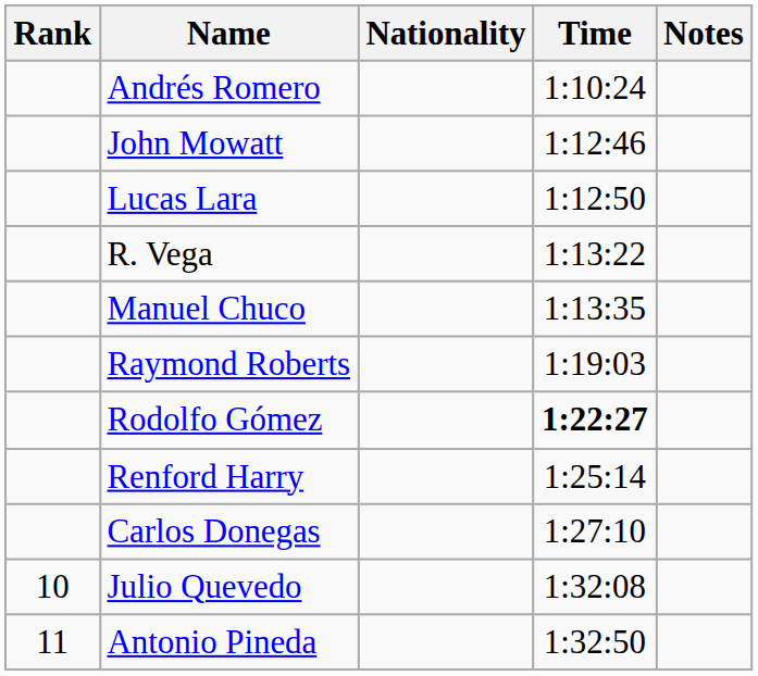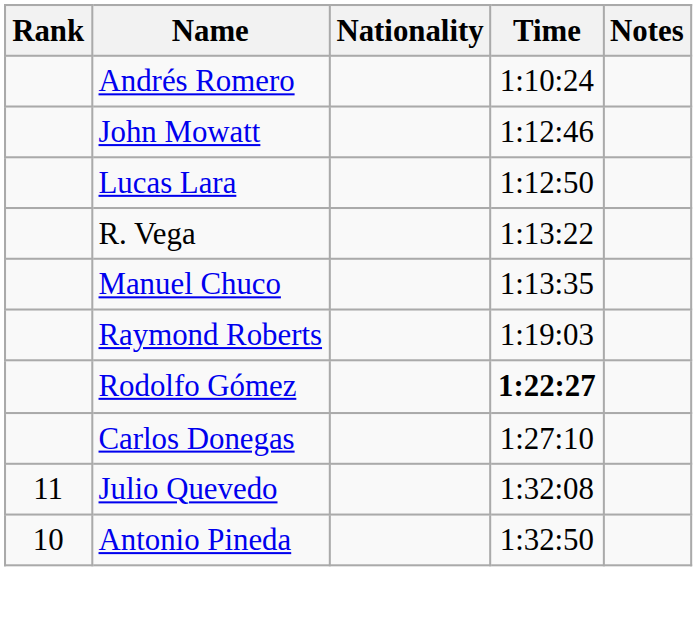- row: Renford Harry | 1:25:14
Julio Quevedo | Rank: 10 -> 11
Antonio Pineda | Rank: 11 -> 10
